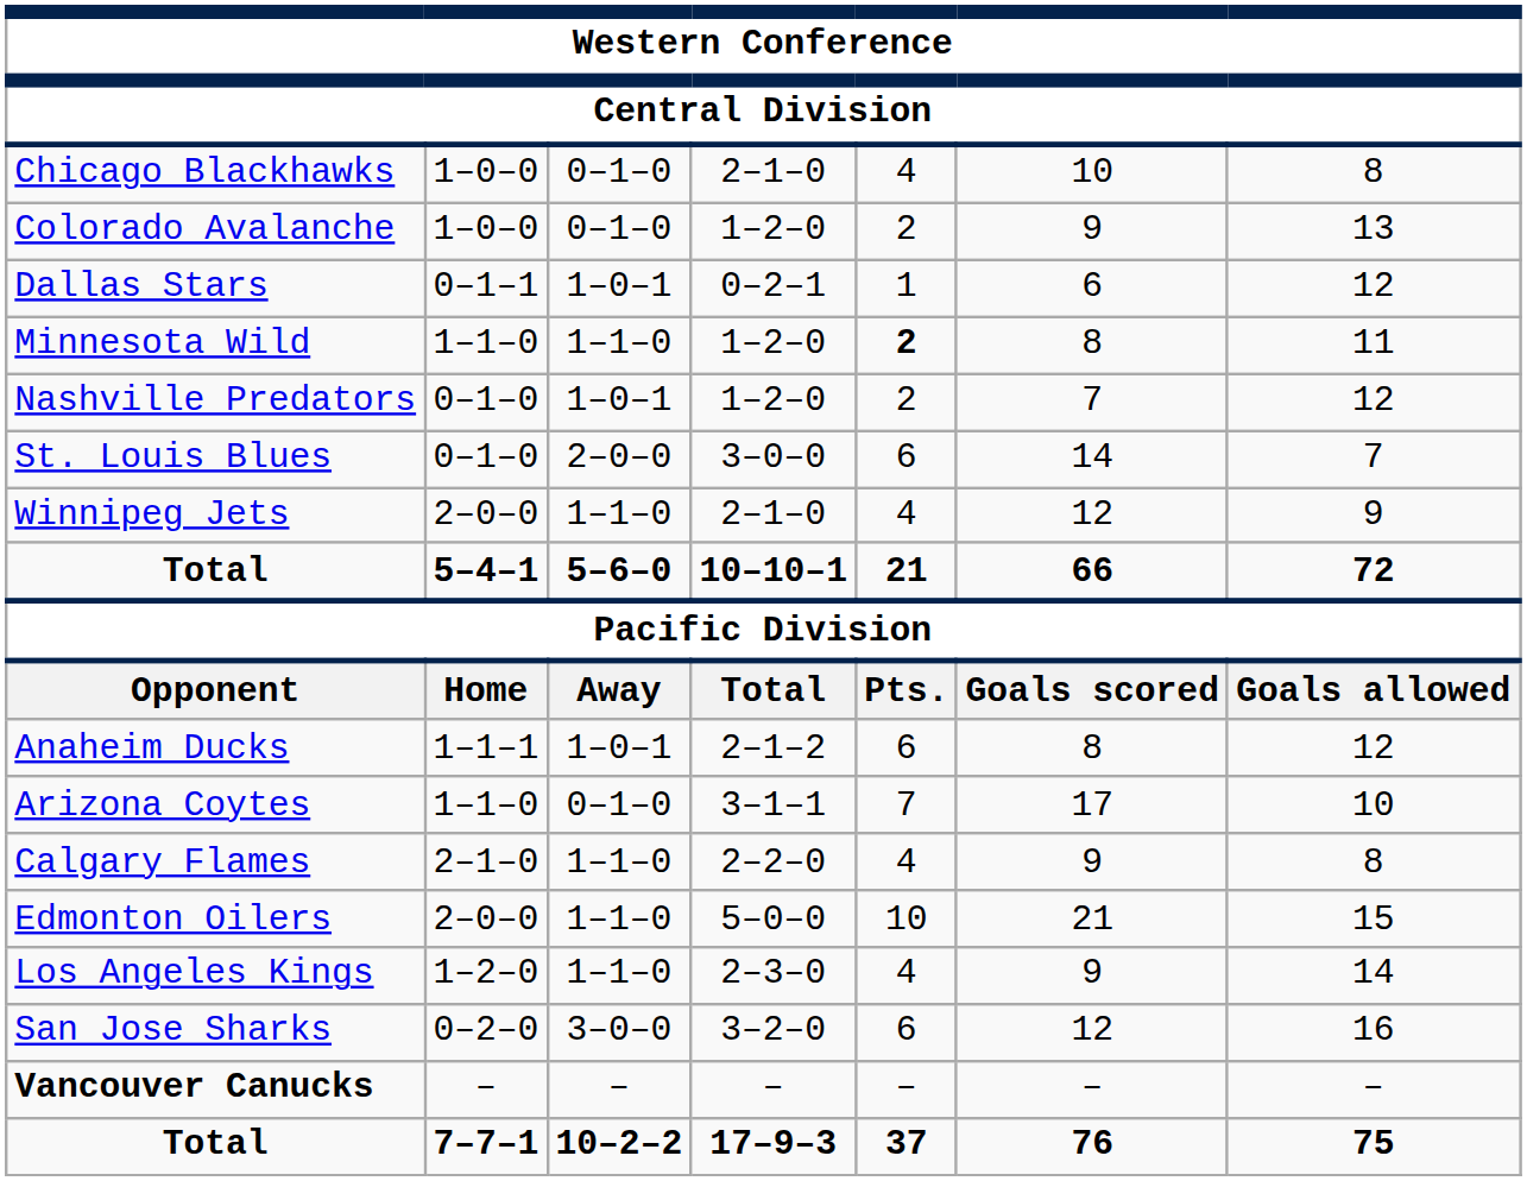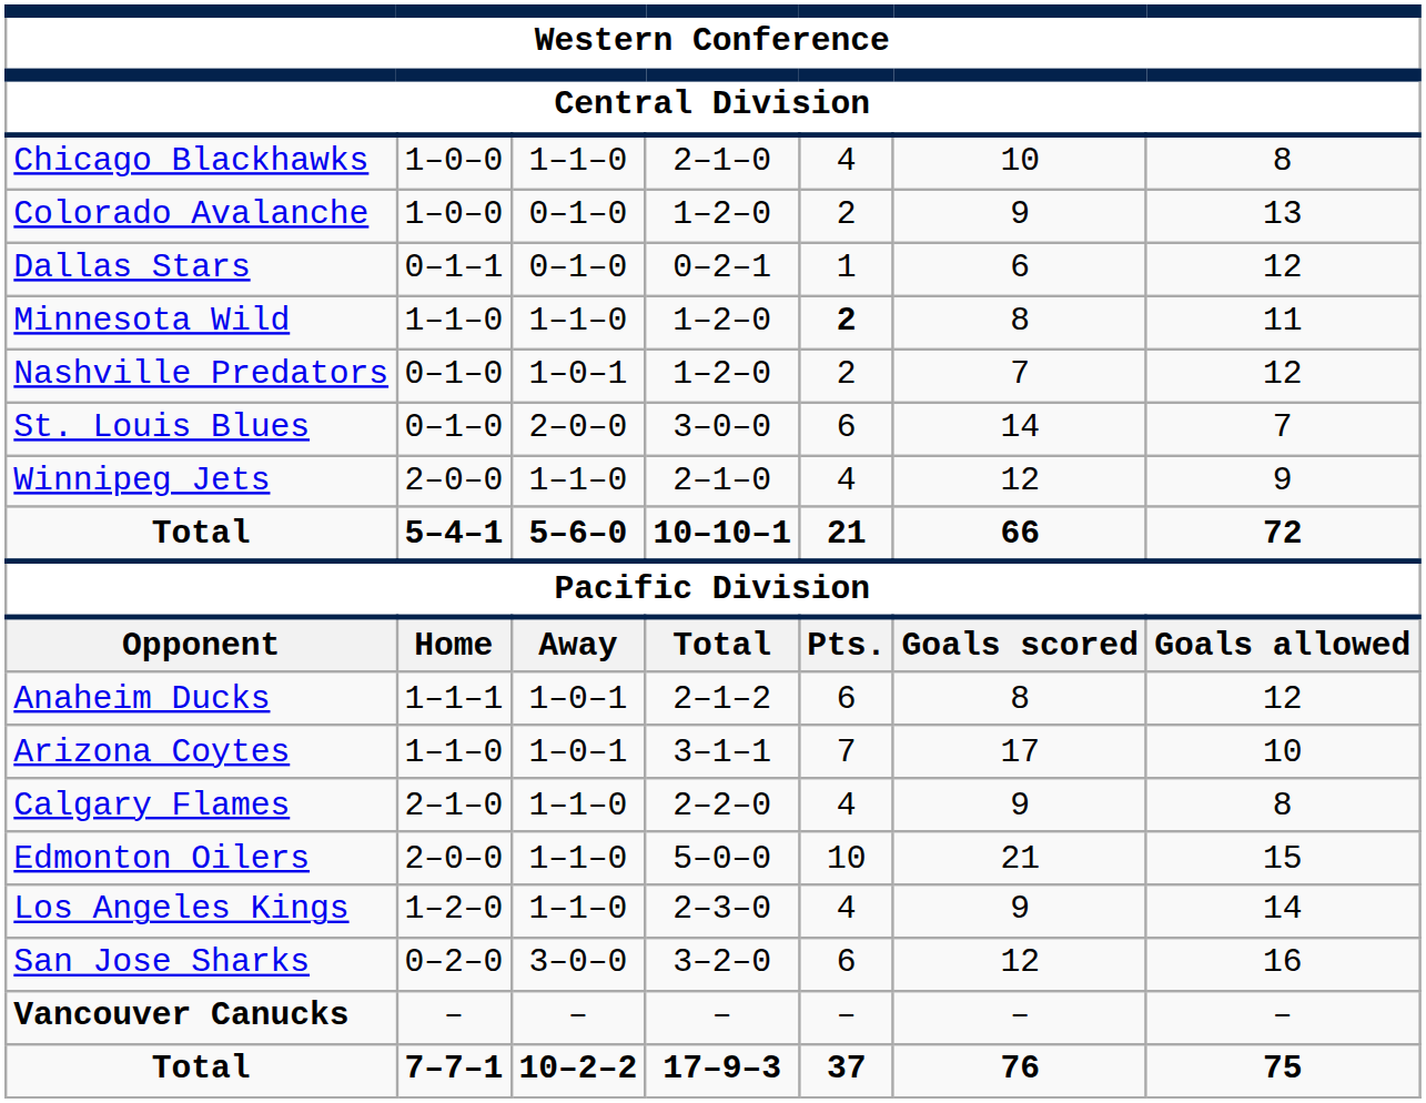Chicago Blackhawks | column 3: 0–1–0 -> 1–1–0
Dallas Stars | column 3: 1–0–1 -> 0–1–0
Arizona Coytes | column 3: 0–1–0 -> 1–0–1
